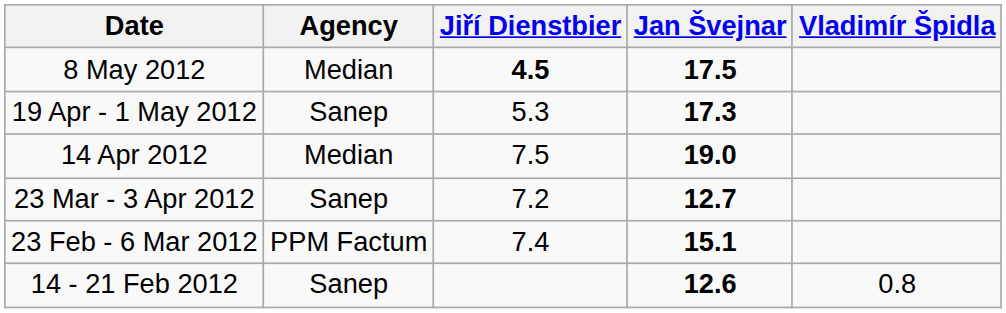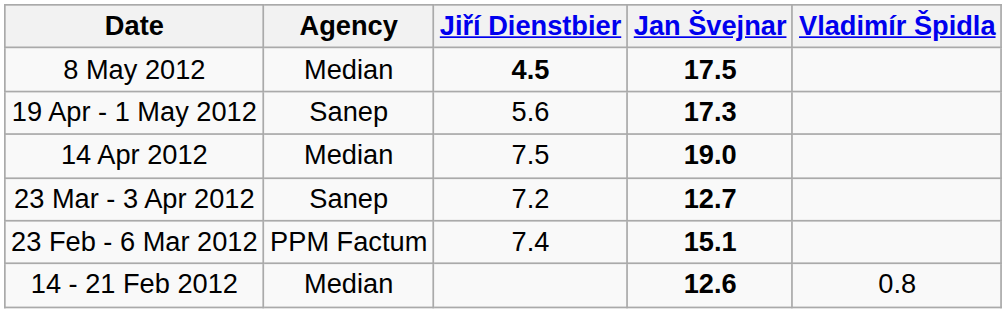19 Apr - 1 May 2012 | Jiří Dienstbier: 5.3 -> 5.6
14 - 21 Feb 2012 | Agency: Sanep -> Median
